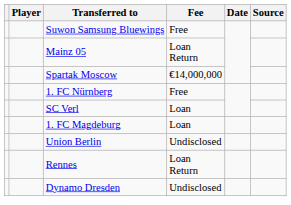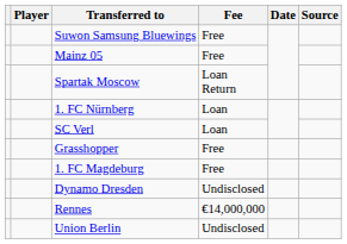Mainz 05 | Fee: Loan Return -> Free
Spartak Moscow | Fee: €14,000,000 -> Loan Return
1. FC Nürnberg | Fee: Free -> Loan
+ row: Grasshopper | Free
1. FC Magdeburg | Fee: Loan -> Free
rows swapped: Dynamo Dresden <-> Union Berlin
Rennes | Fee: Loan Return -> €14,000,000
